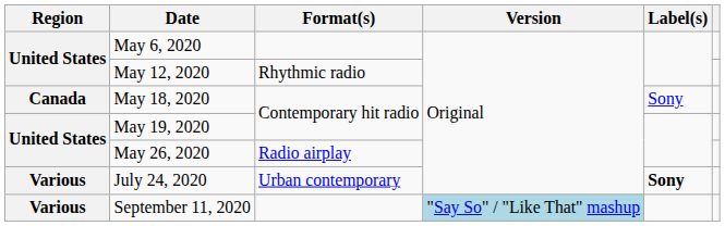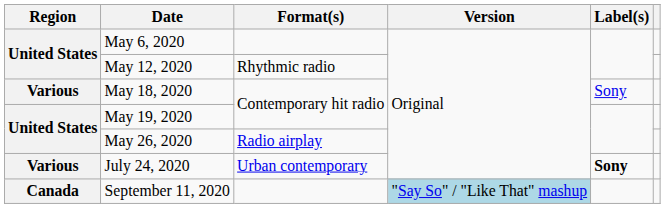May 18, 2020 | Region: Canada -> Various
September 11, 2020 | Region: Various -> Canada
